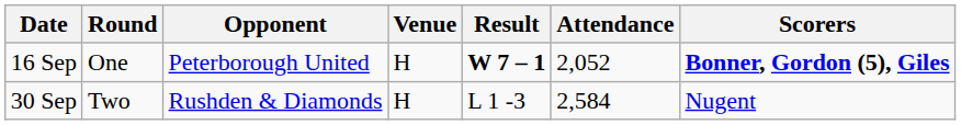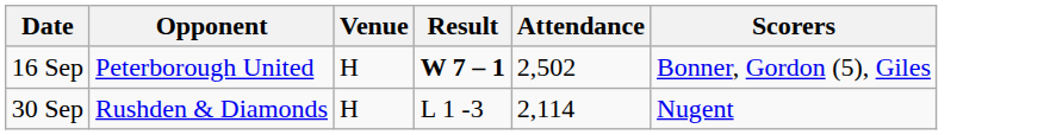- column: Round | One | Two
16 Sep | Attendance: 2,052 -> 2,502
16 Sep | Scorers: bold -> normal
30 Sep | Attendance: 2,584 -> 2,114
